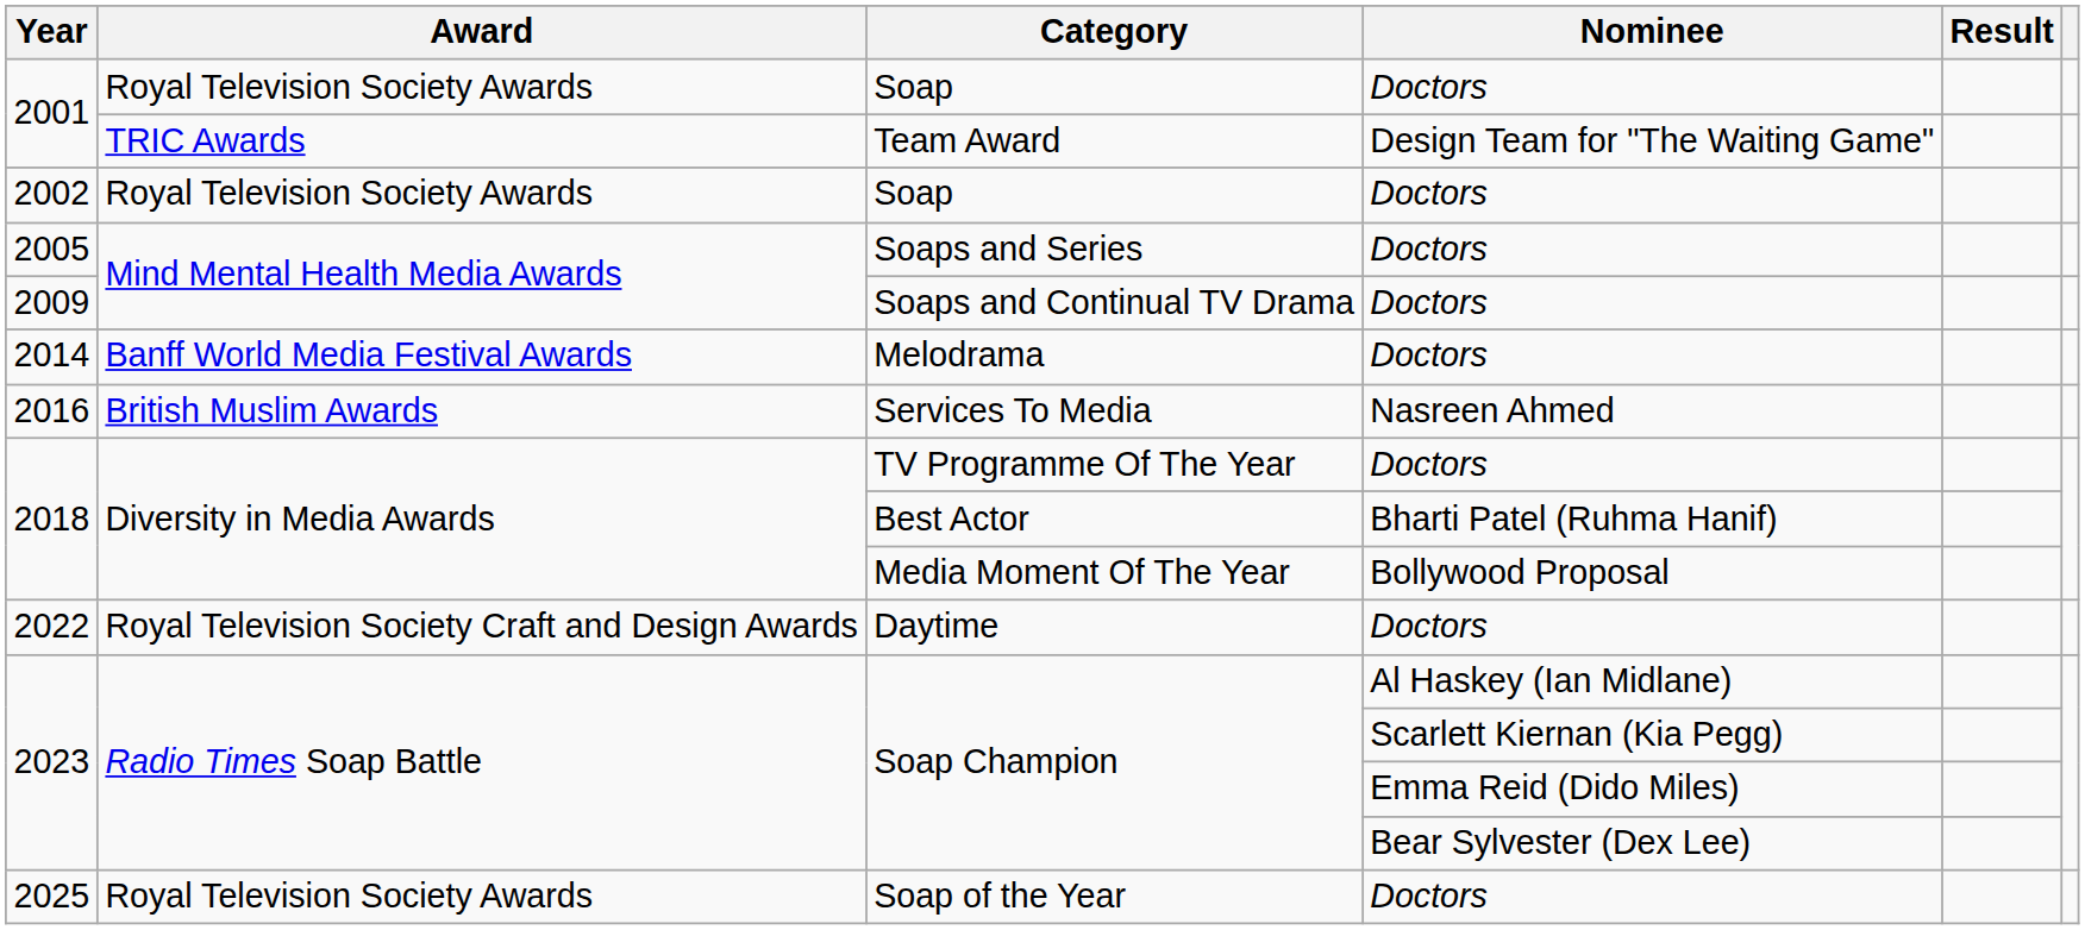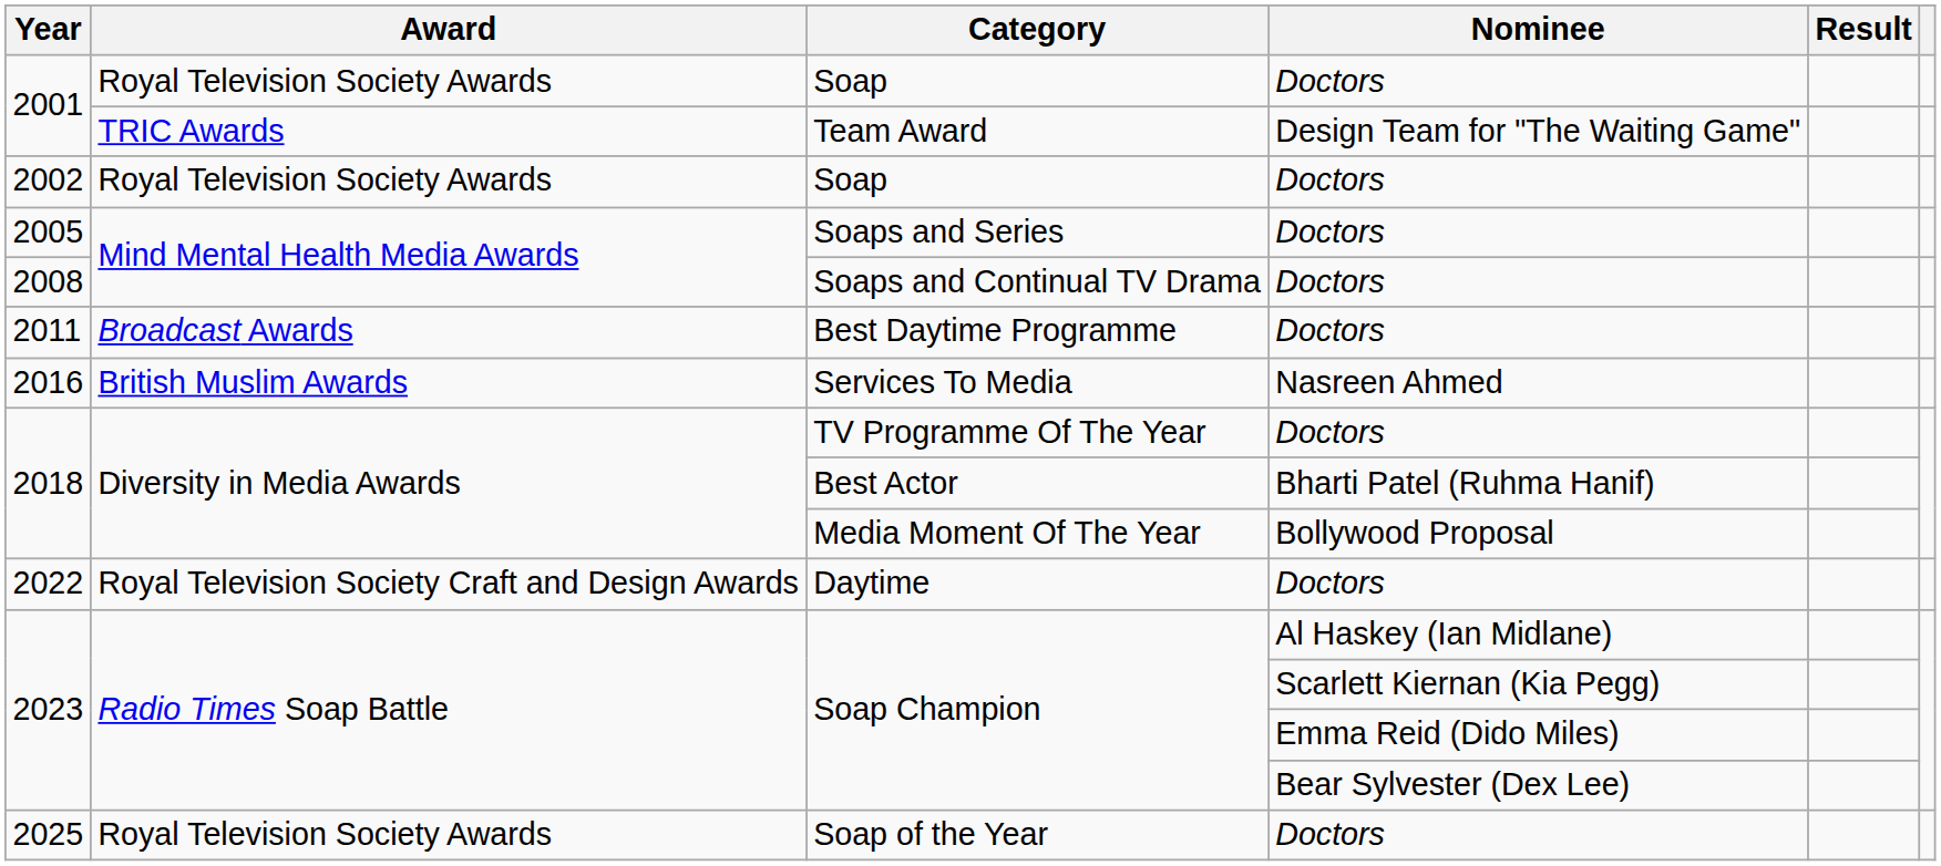Soaps and Continual TV Drama | Year: 2009 -> 2008
+ row: 2011 | Broadcast Awards | Best Daytime Programme | Doctors
- row: 2014 | Banff World Media Festival Awards | Melodrama | Doctors
